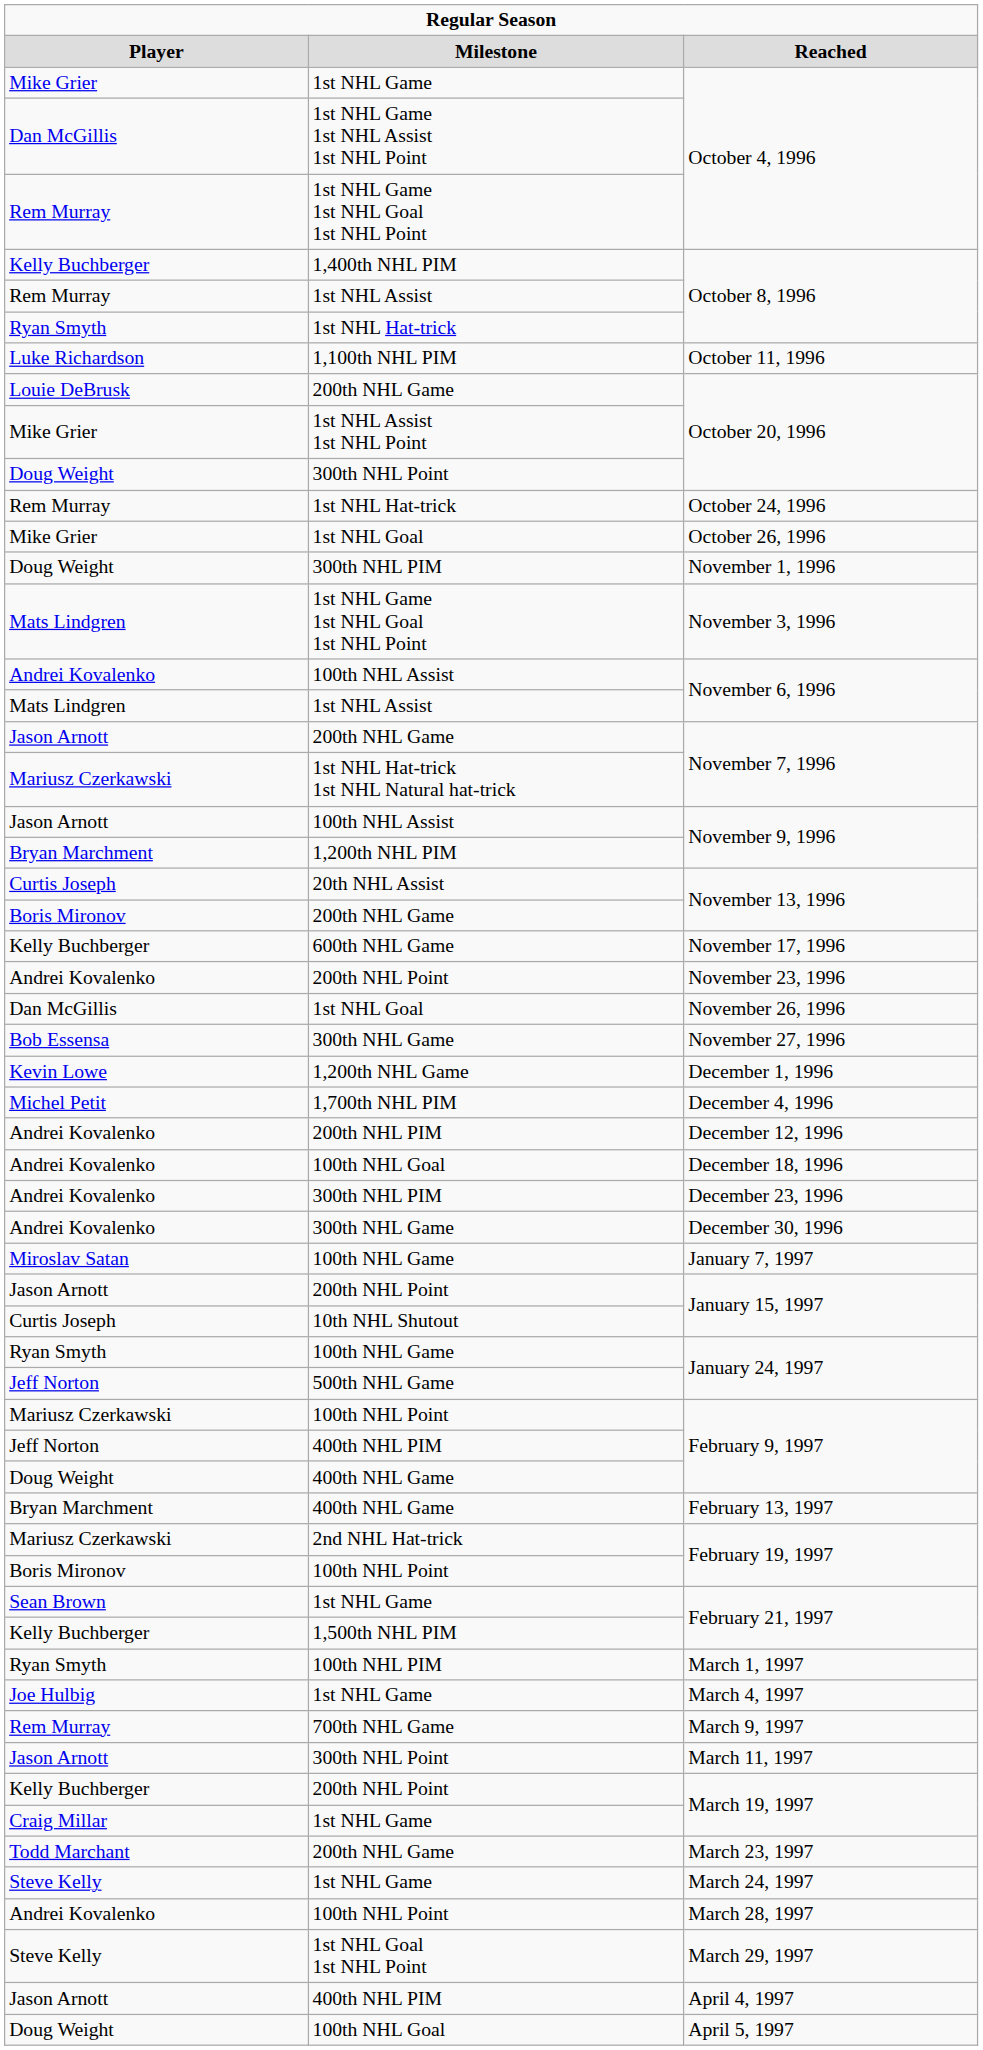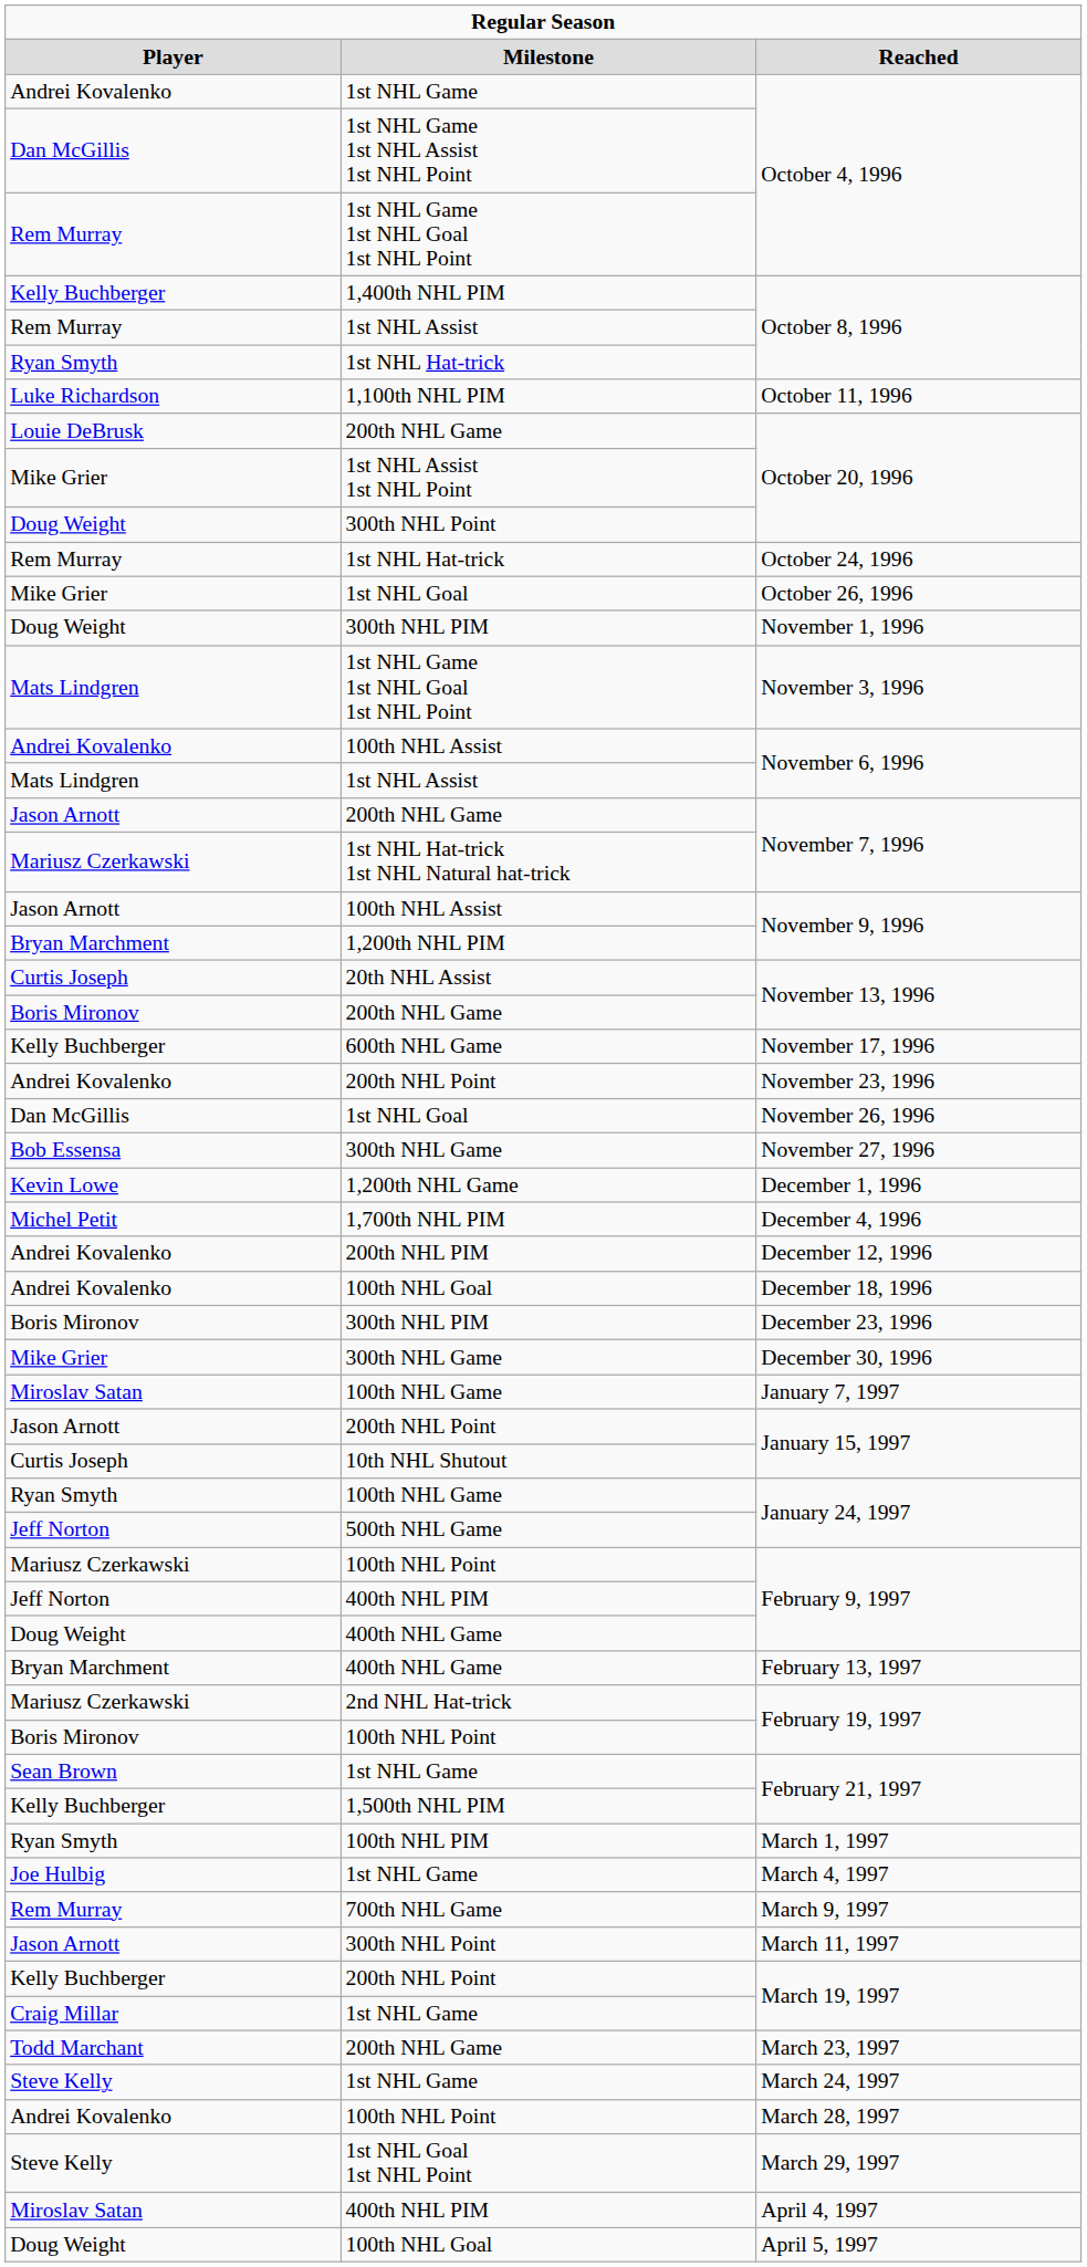1st NHL Game / October 4, 1996 | column 1: Mike Grier -> Andrei Kovalenko
December 23, 1996 | column 1: Andrei Kovalenko -> Boris Mironov
December 30, 1996 | column 1: Andrei Kovalenko -> Mike Grier
April 4, 1997 | column 1: Jason Arnott -> Miroslav Satan
